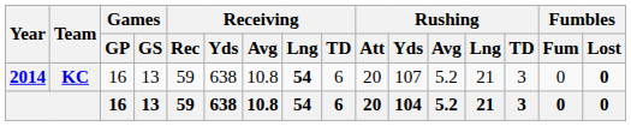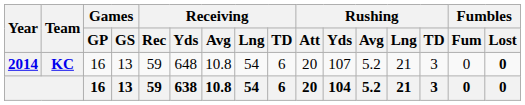KC | Receiving / Yds: 638 -> 648
KC | Receiving / Lng: bold -> normal
